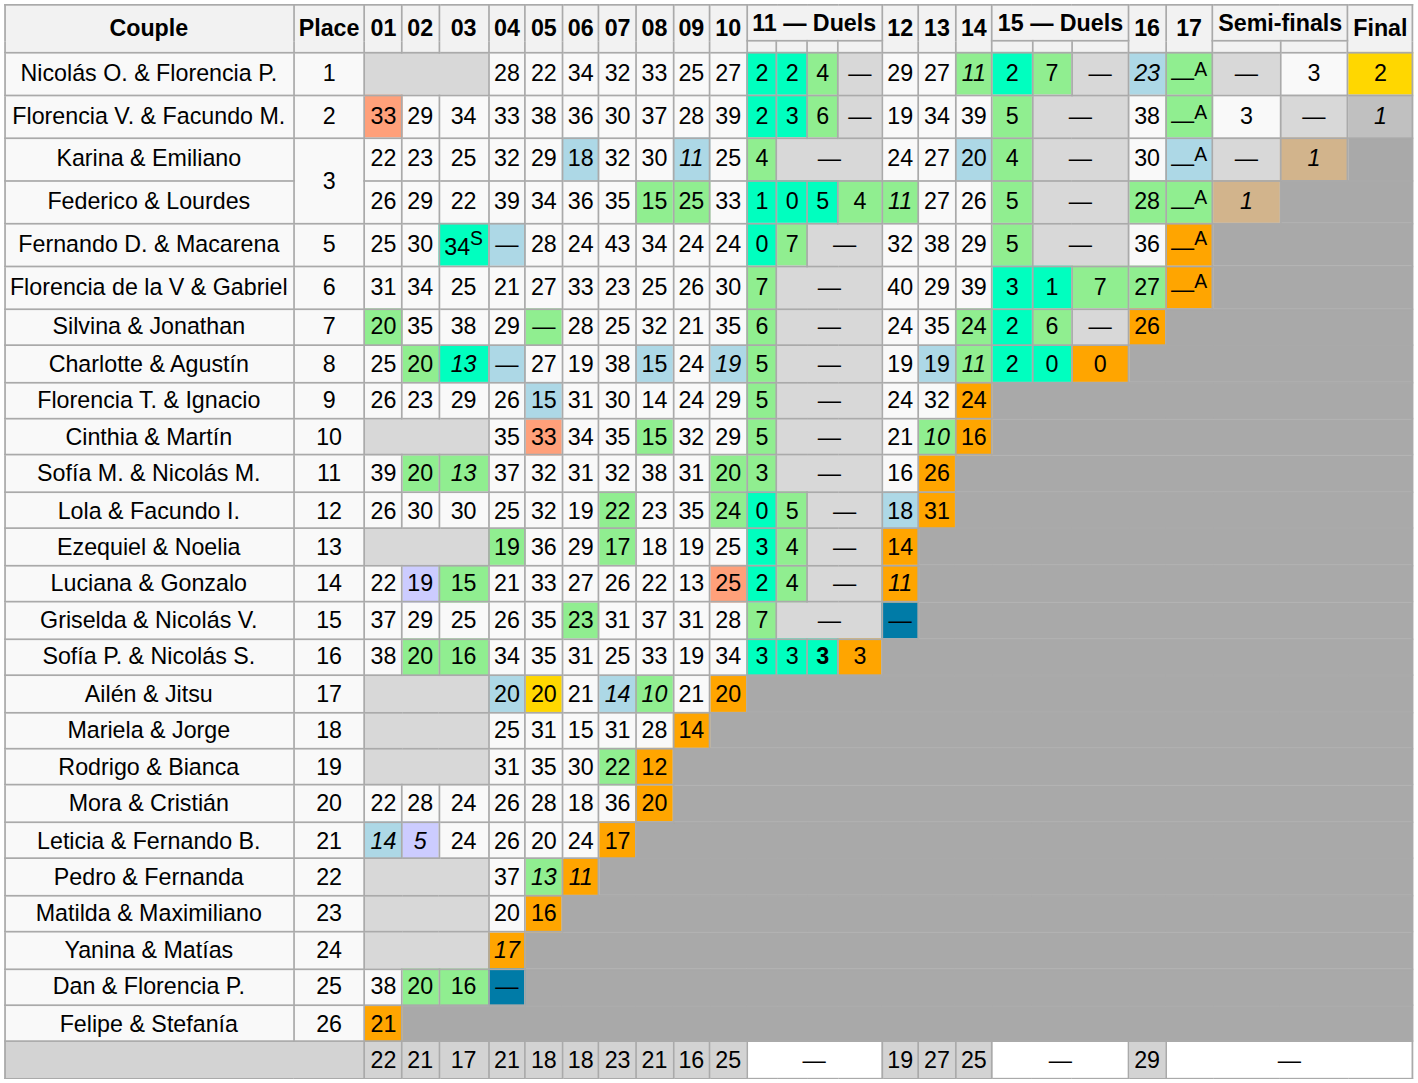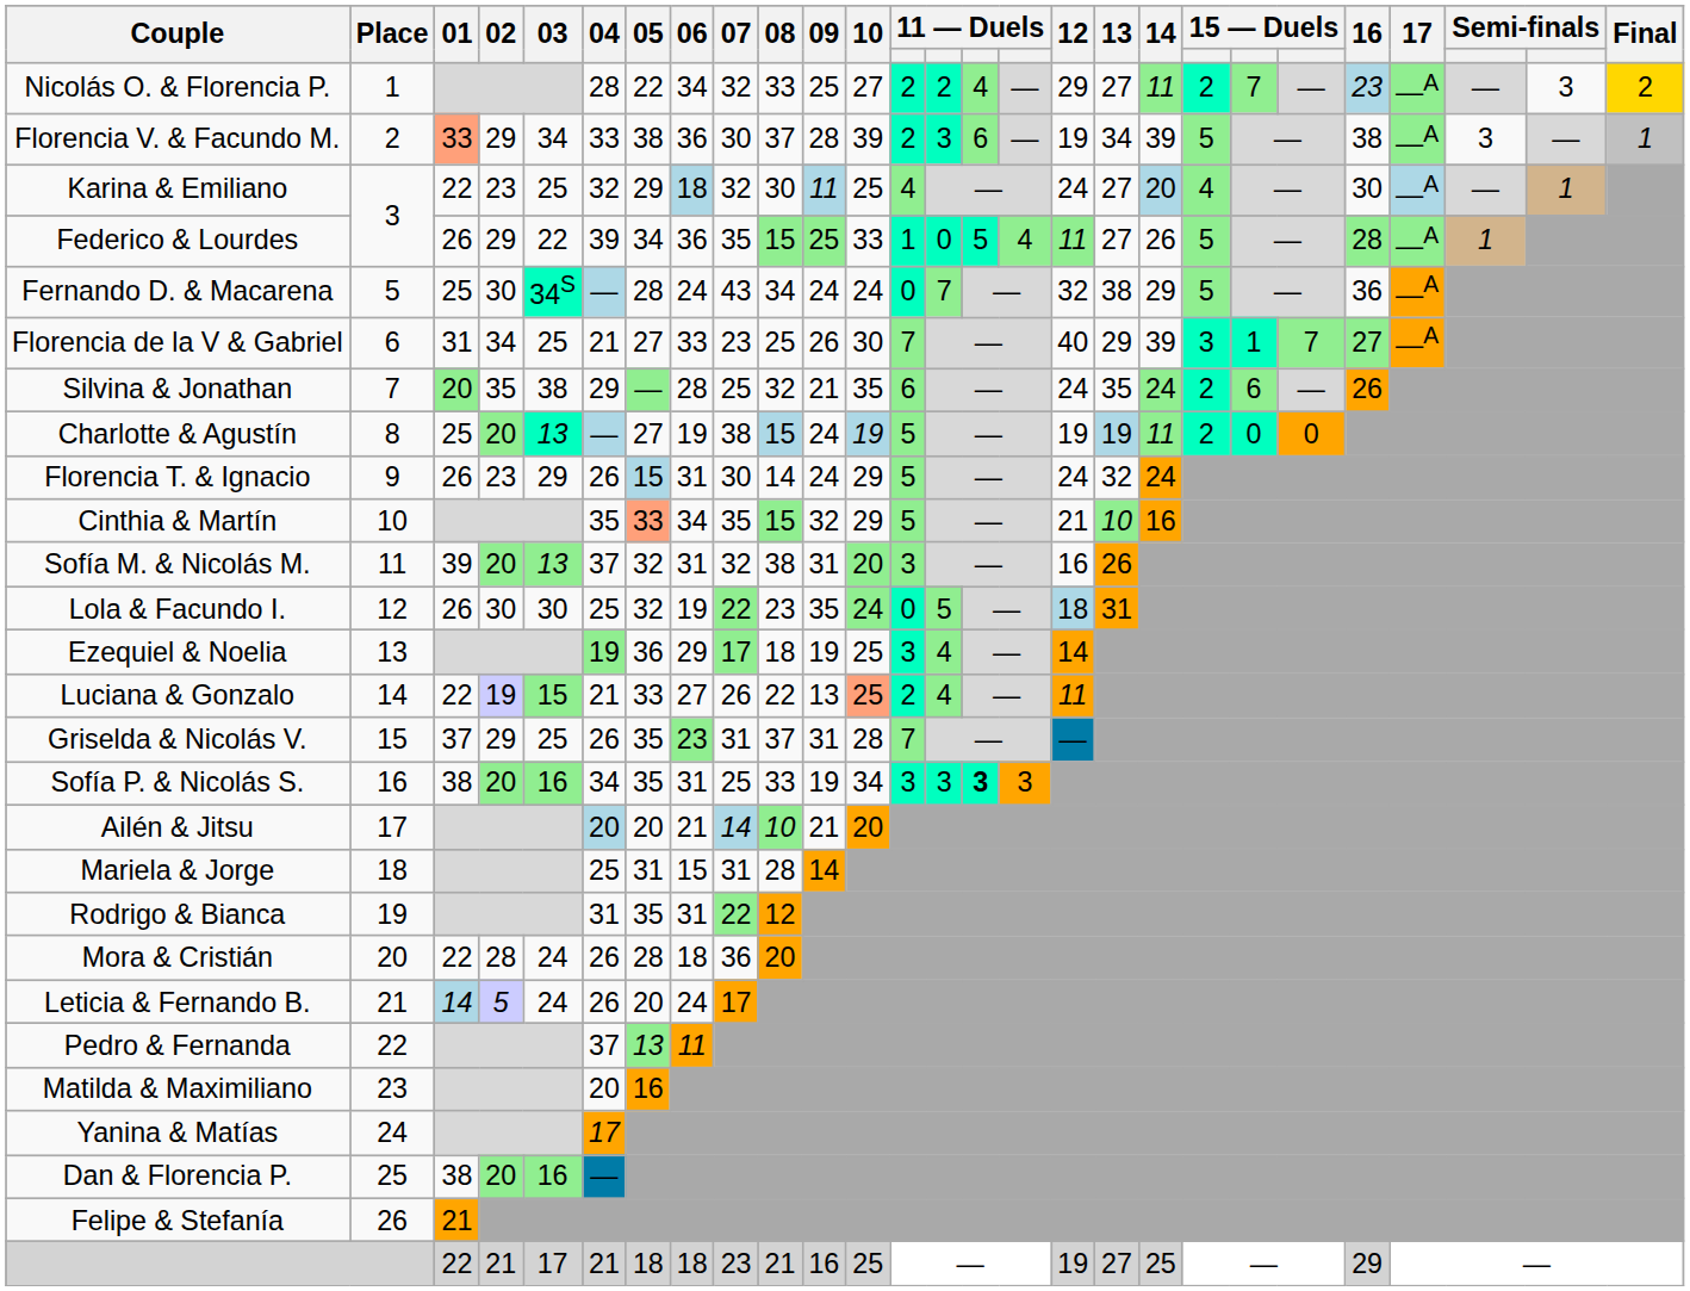Ailén & Jitsu | 05: gold background -> no background
Rodrigo & Bianca | 06: 30 -> 31
